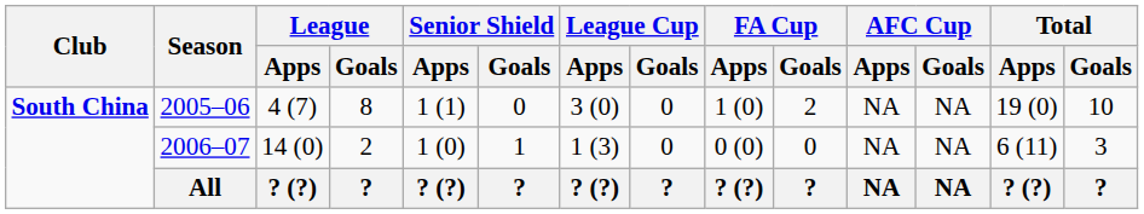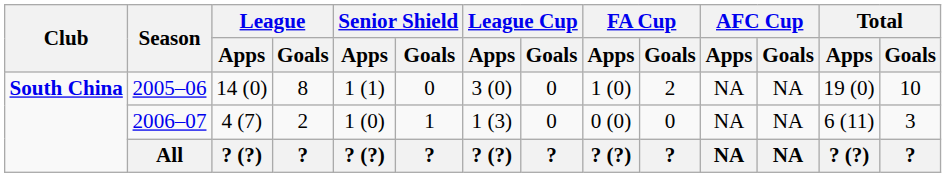2005–06 | League / Apps: 4 (7) -> 14 (0)
2006–07 | League / Apps: 14 (0) -> 4 (7)
